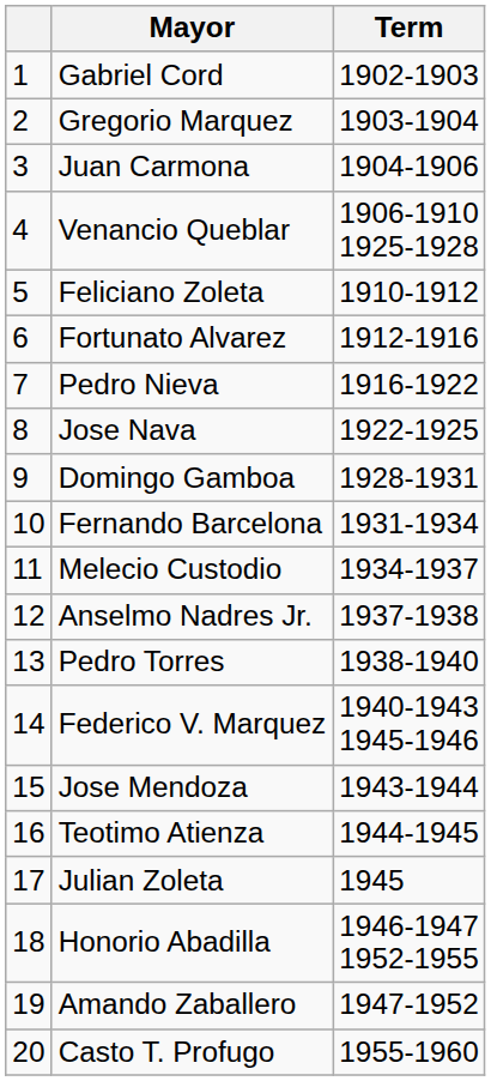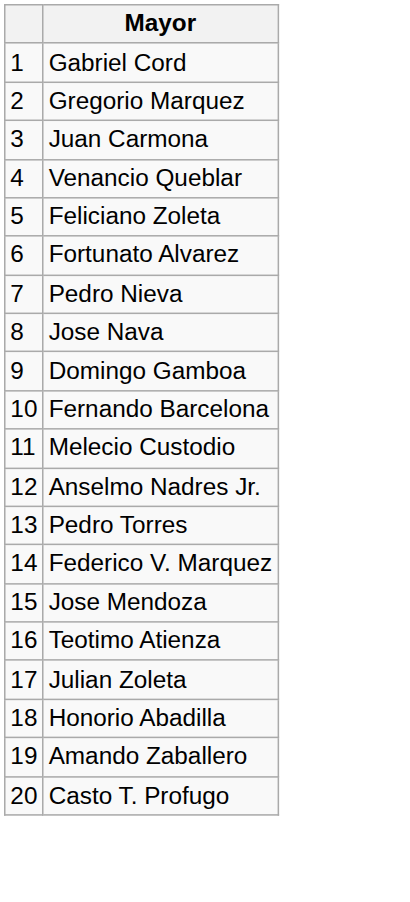- column: Term | 1902-1903 | 1903-1904 | 1904-1906 | 1906-1910 1925-1928 | 1910-1912 | 1912-1916 | 1916-1922 | 1922-1925 | 1928-1931 | 1931-1934 | 1934-1937 | 1937-1938 | 1938-1940 | 1940-1943 1945-1946 | 1943-1944 | 1944-1945 | 1945 | 1946-1947 1952-1955 | 1947-1952 | 1955-1960
